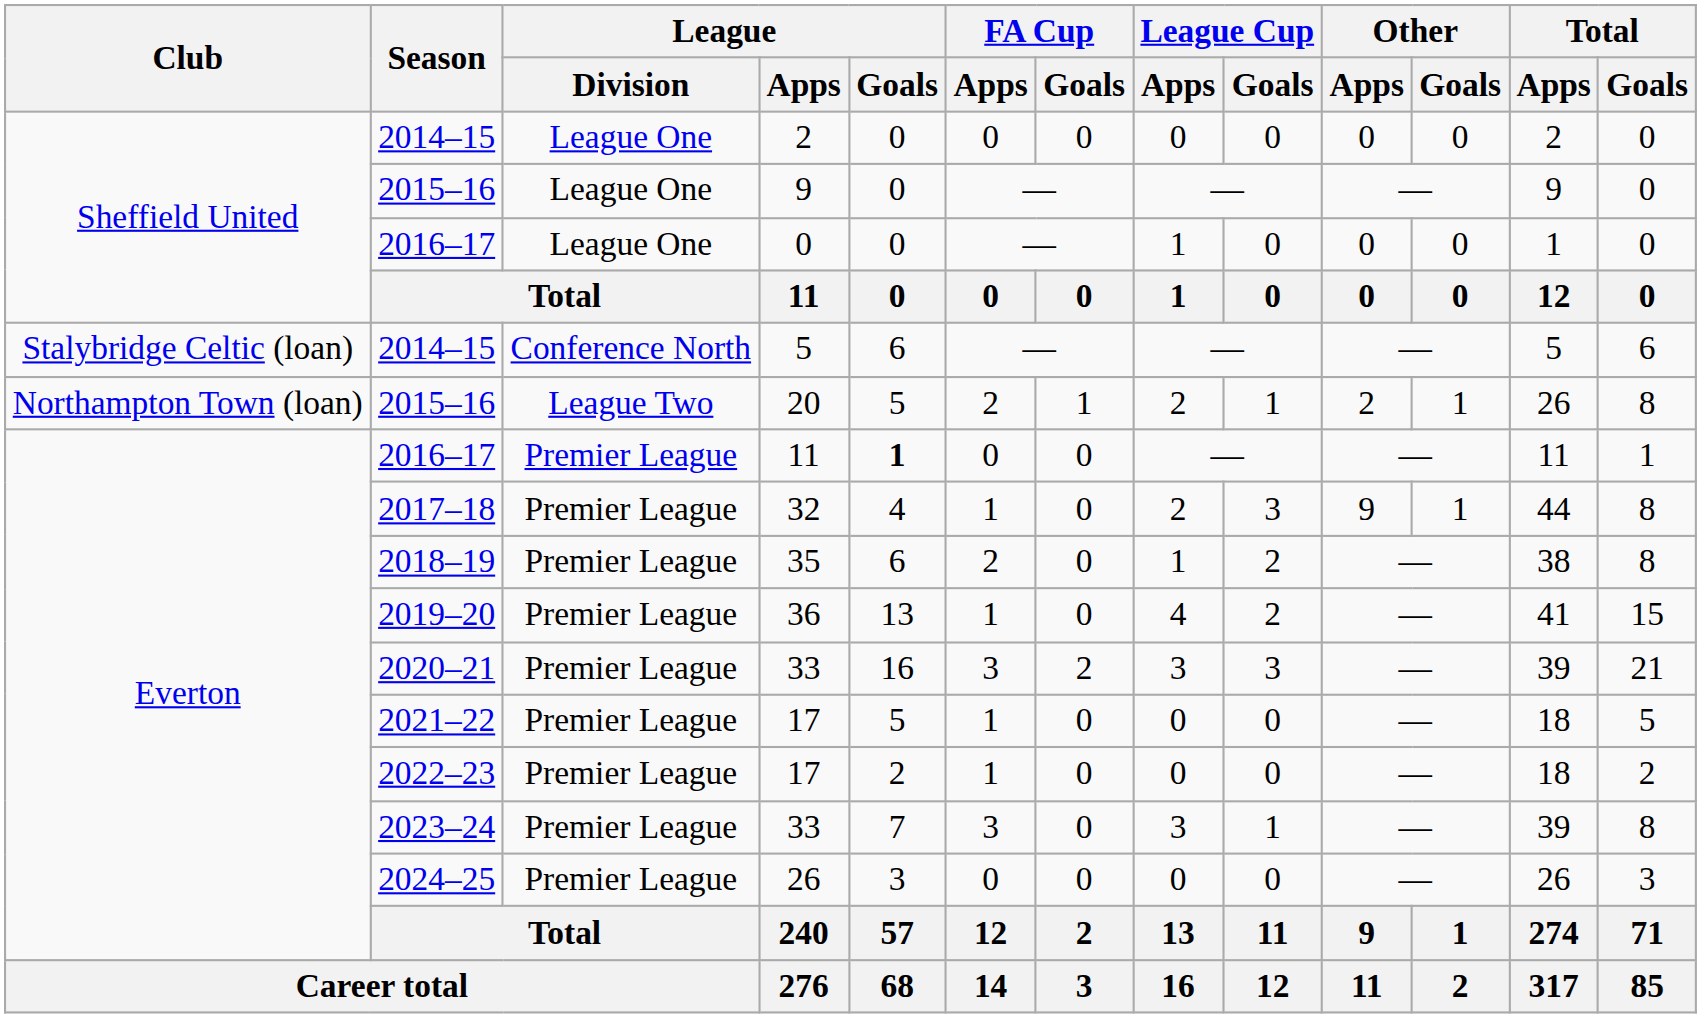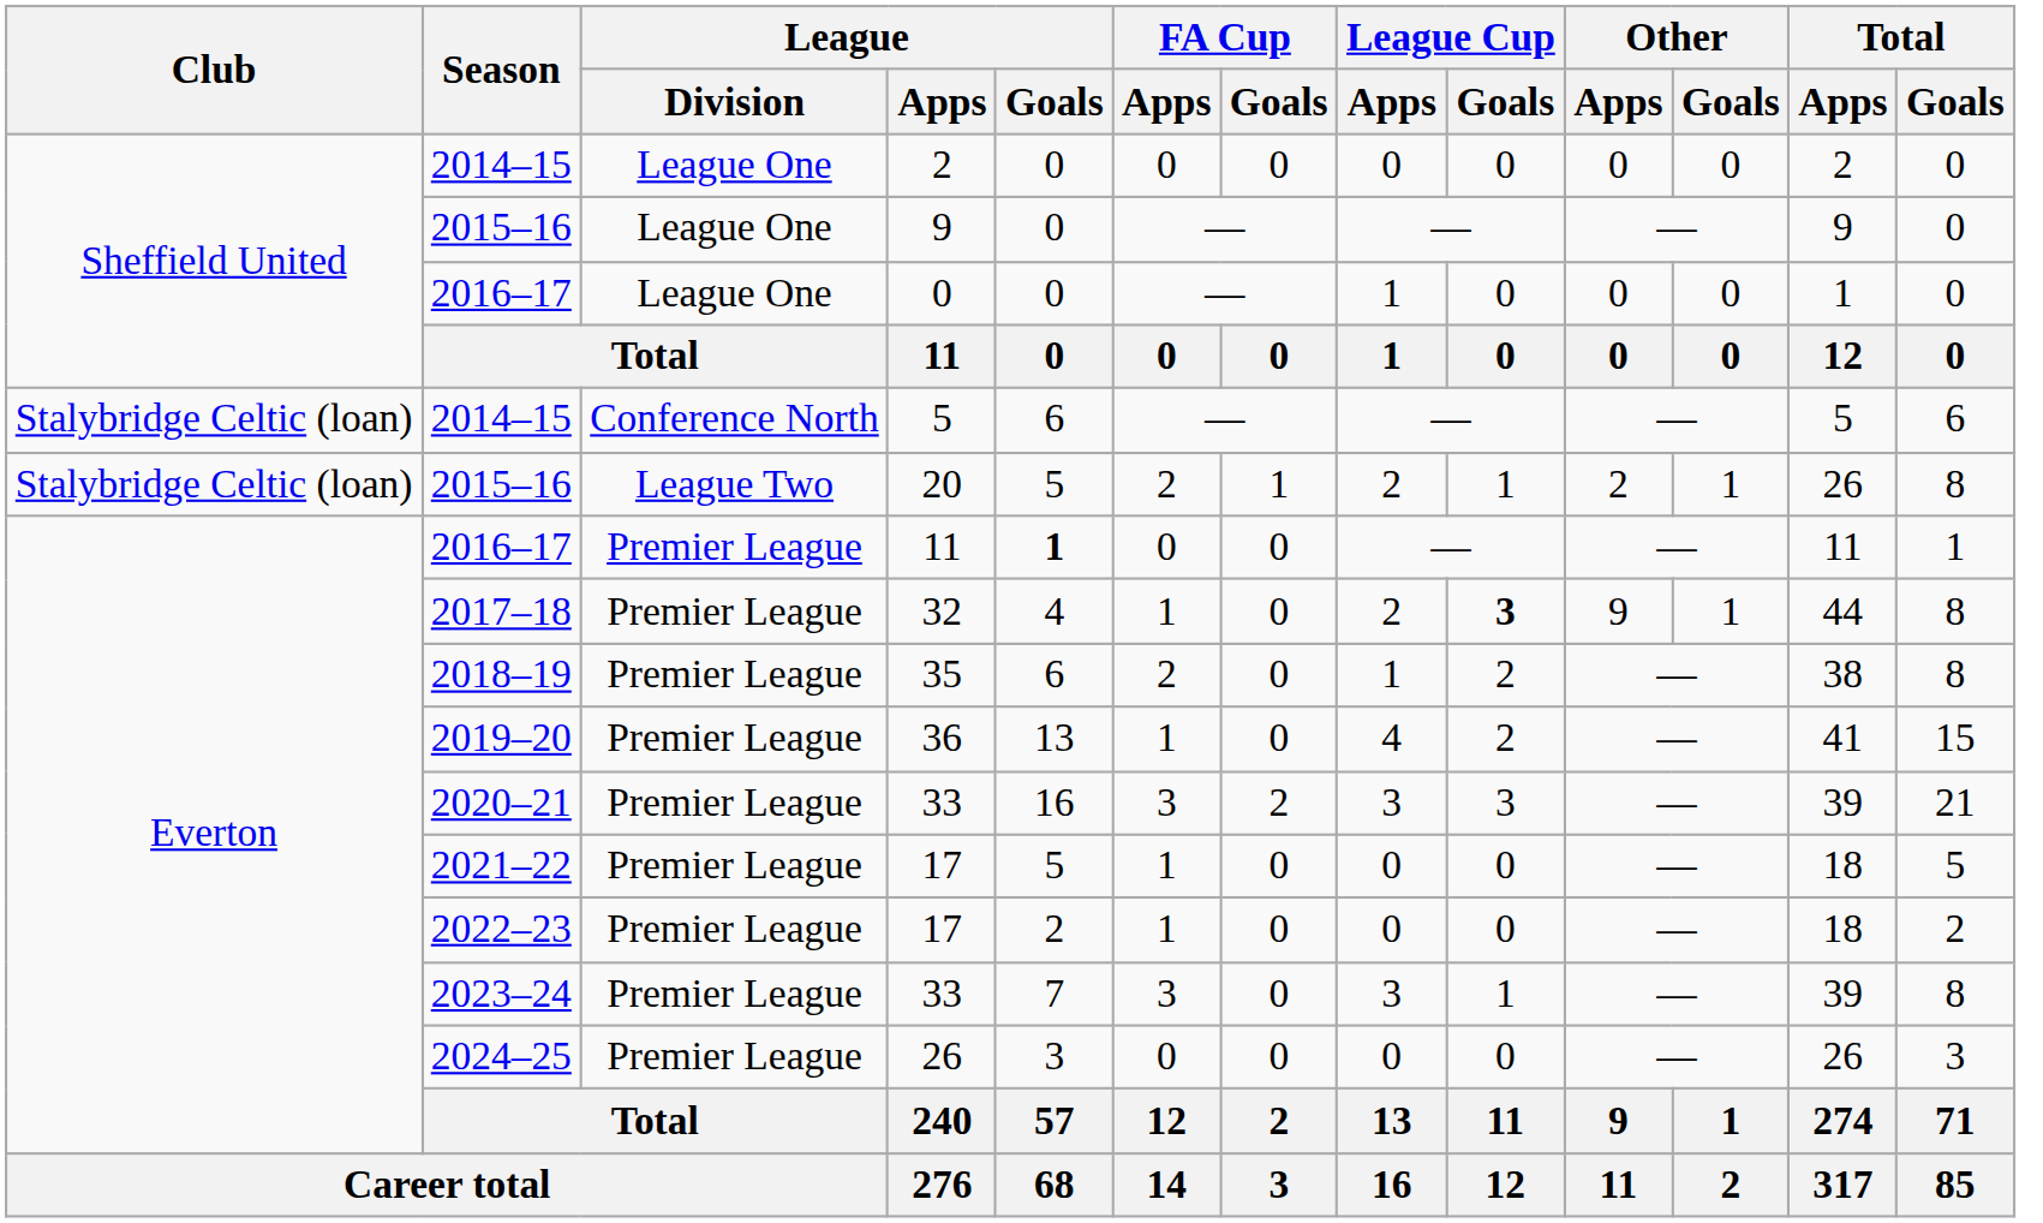20 | Club: Northampton Town (loan) -> Stalybridge Celtic (loan)
32 | League Cup / Goals: normal -> bold
